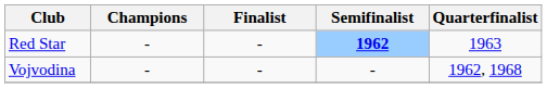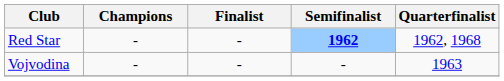Red Star | Quarterfinalist: 1963 -> 1962, 1968
Vojvodina | Quarterfinalist: 1962, 1968 -> 1963
